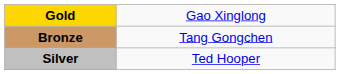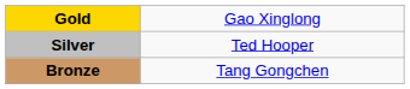rows swapped: Silver <-> Bronze
